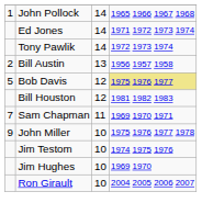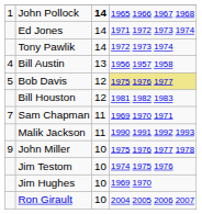John Pollock | column 3: normal -> bold
Bill Austin | column 1: 2 -> 4
+ row: Malik Jackson | 11 | 1990 1991 1992 1993
